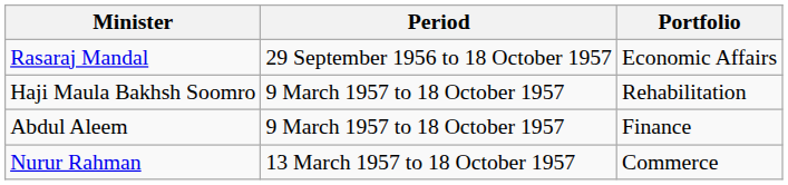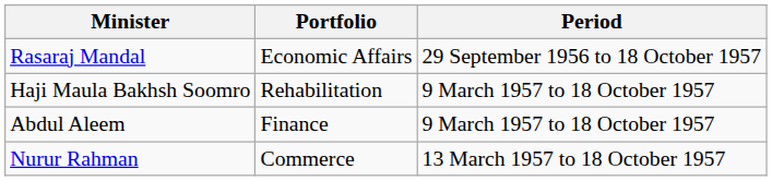columns swapped: Portfolio <-> Period
